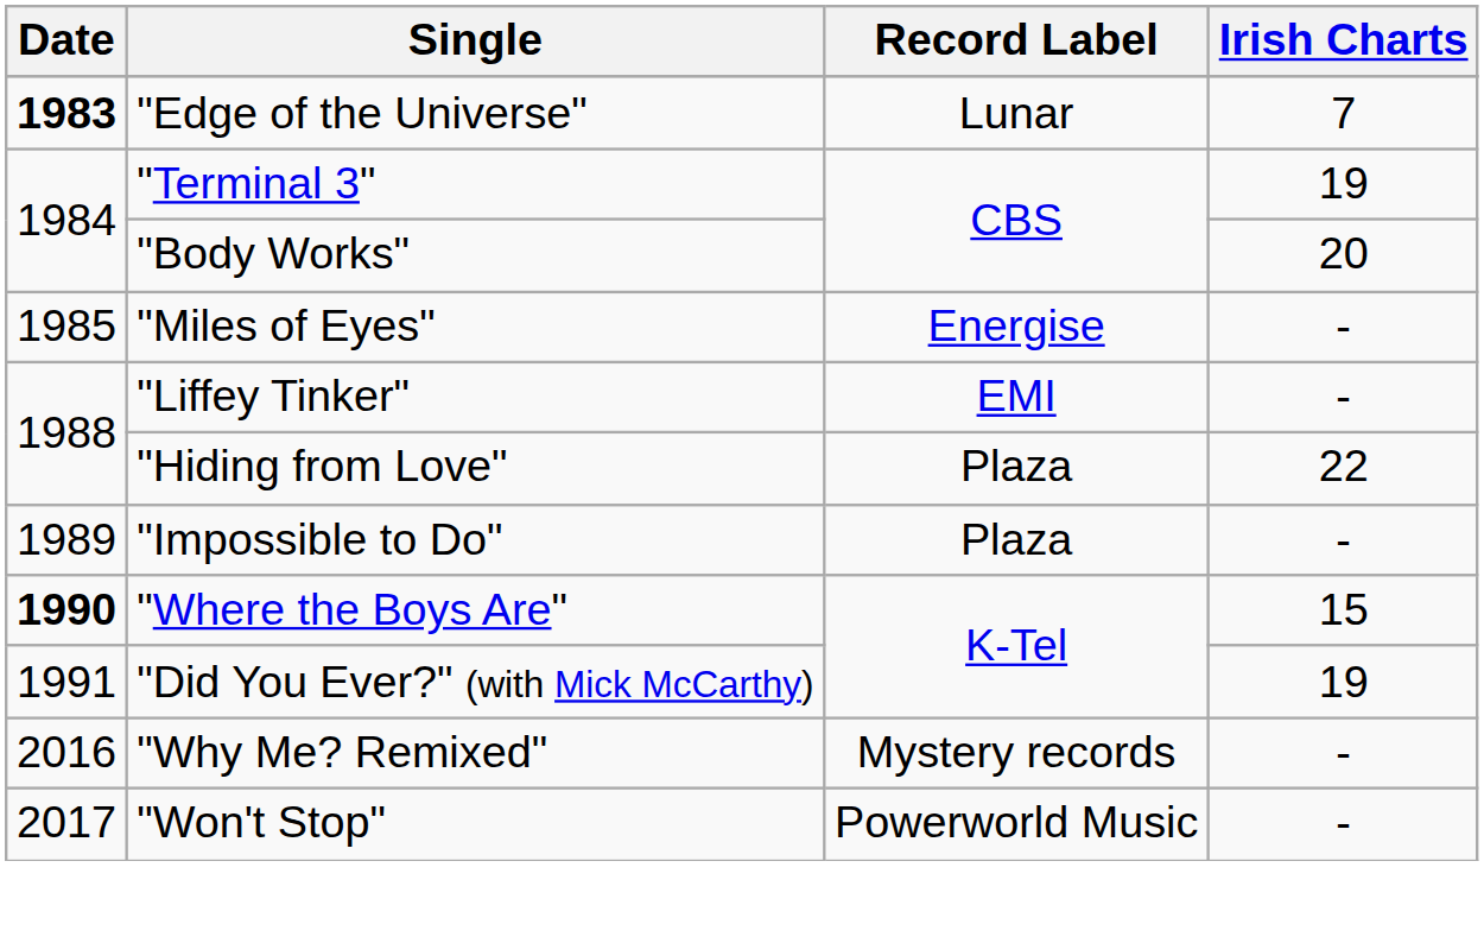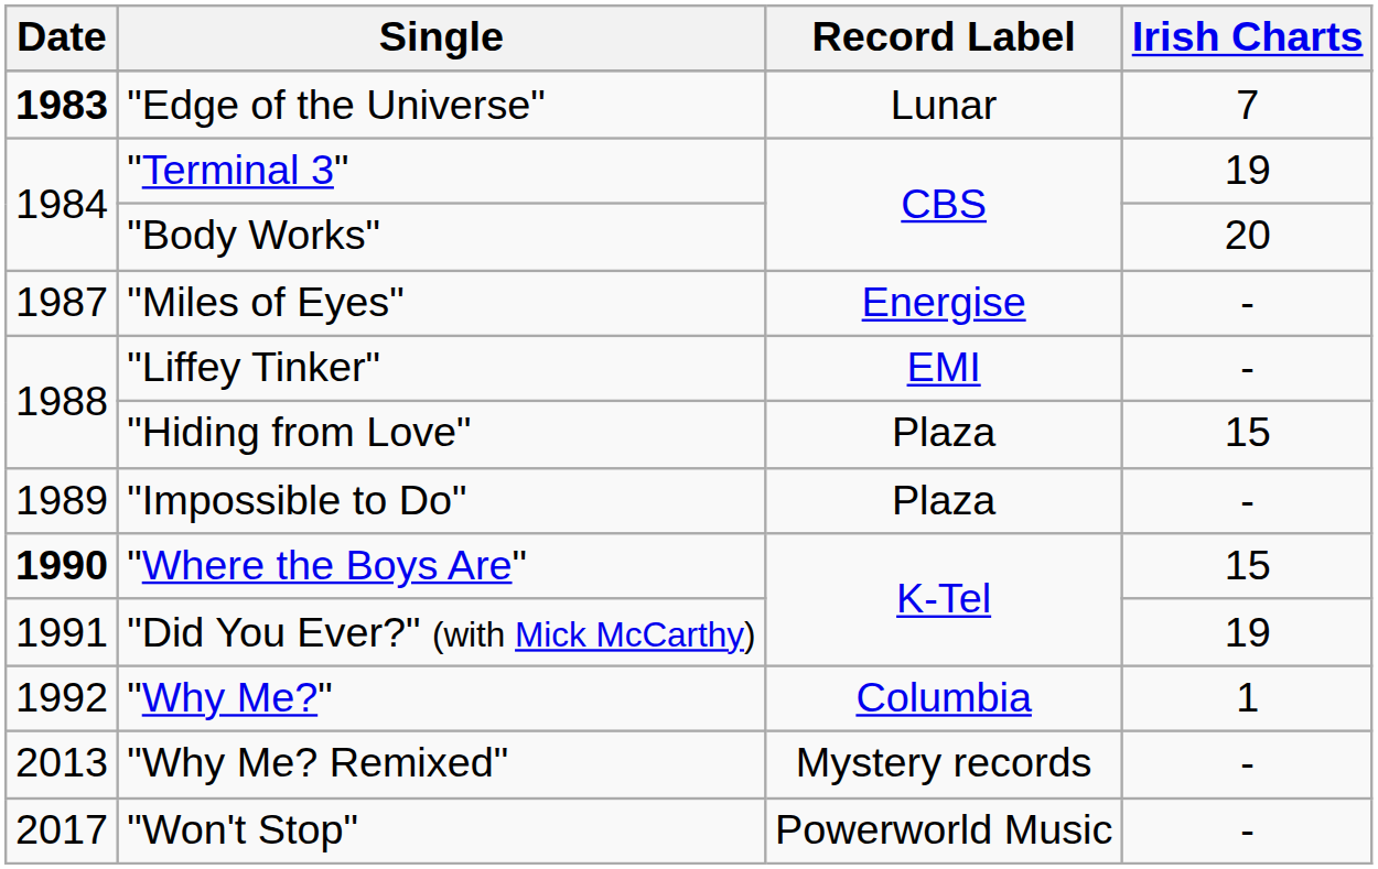"Miles of Eyes" | Date: 1985 -> 1987
"Hiding from Love" | Irish Charts: 22 -> 15
+ row: 1992 | "Why Me?" | Columbia | 1
"Why Me? Remixed" | Date: 2016 -> 2013
